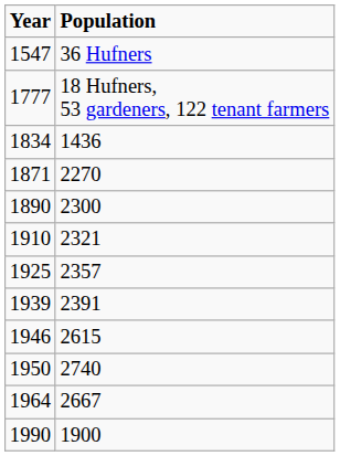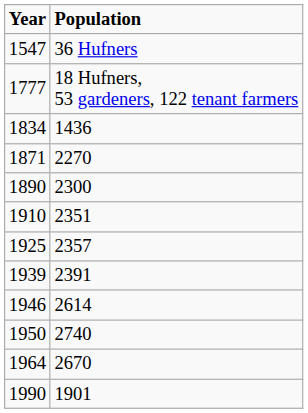1910 | Population: 2321 -> 2351
1946 | Population: 2615 -> 2614
1964 | Population: 2667 -> 2670
1990 | Population: 1900 -> 1901
